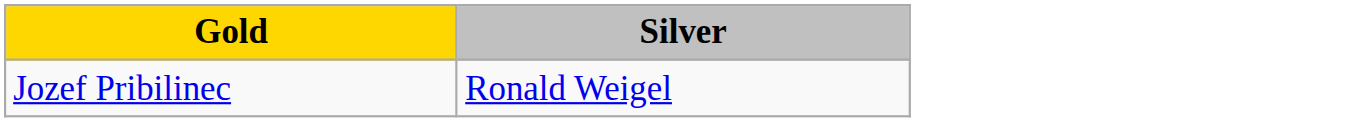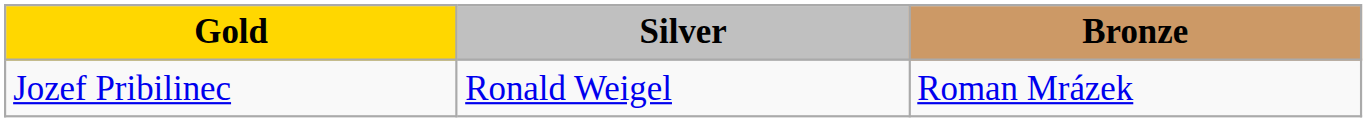+ column: Bronze | Roman Mrázek
